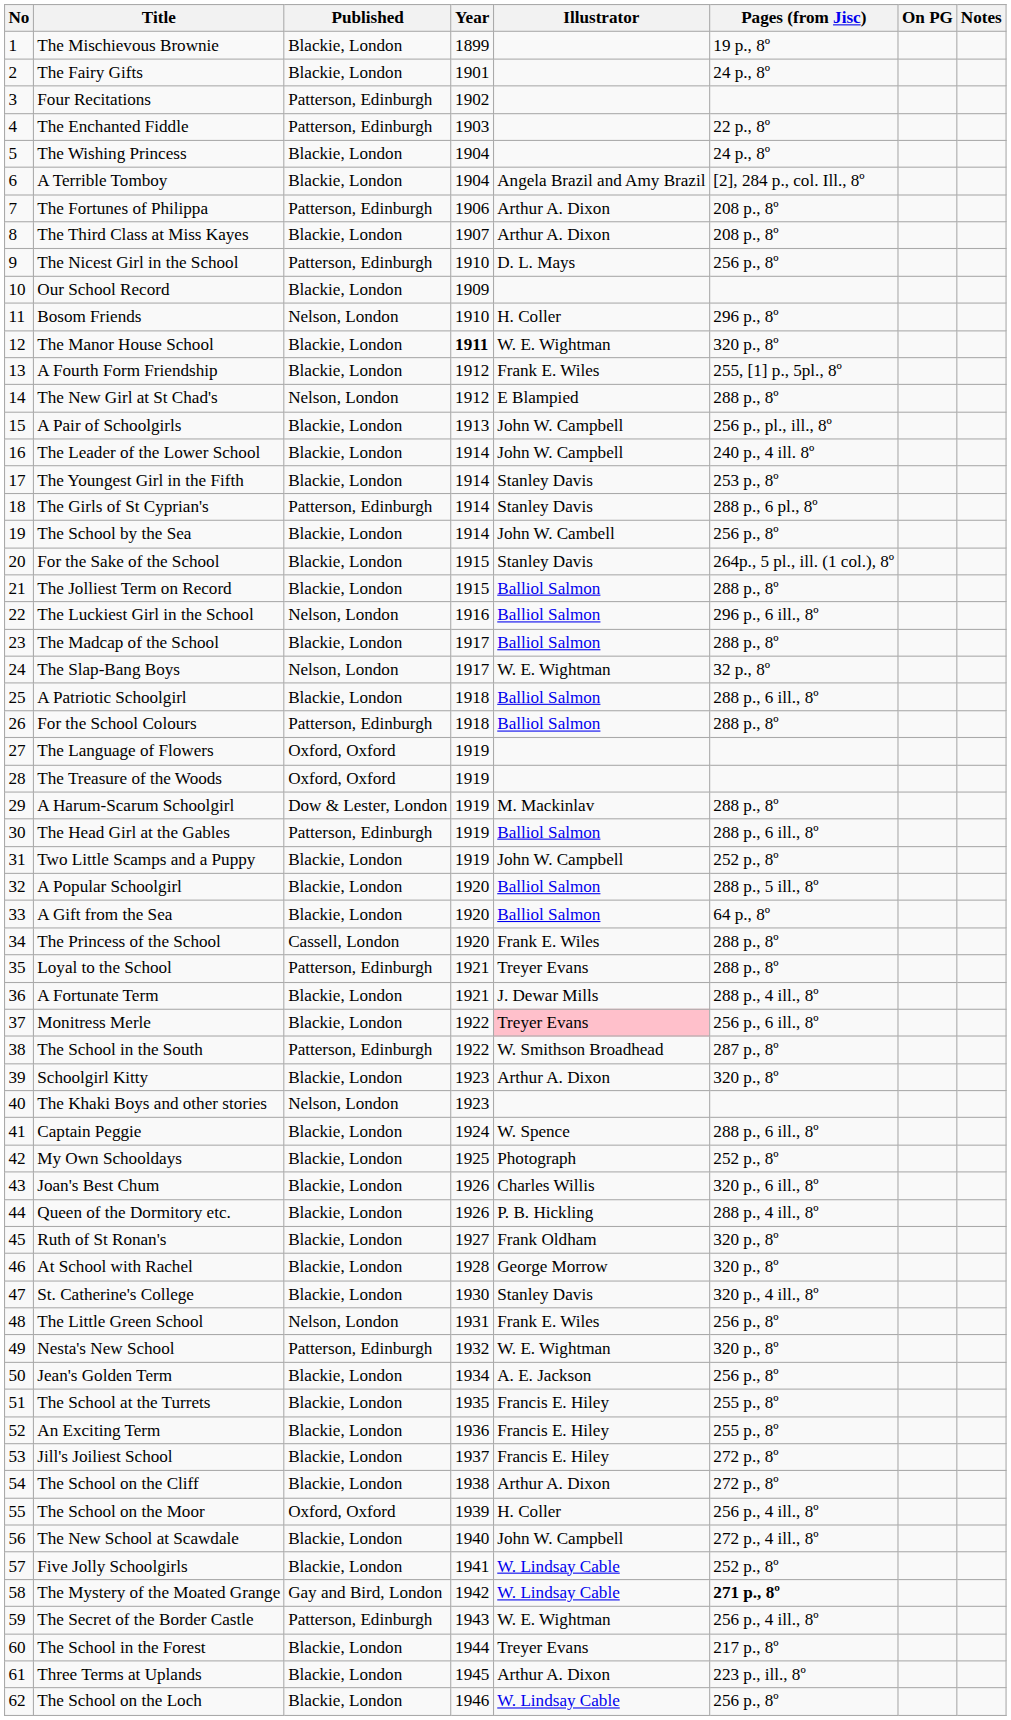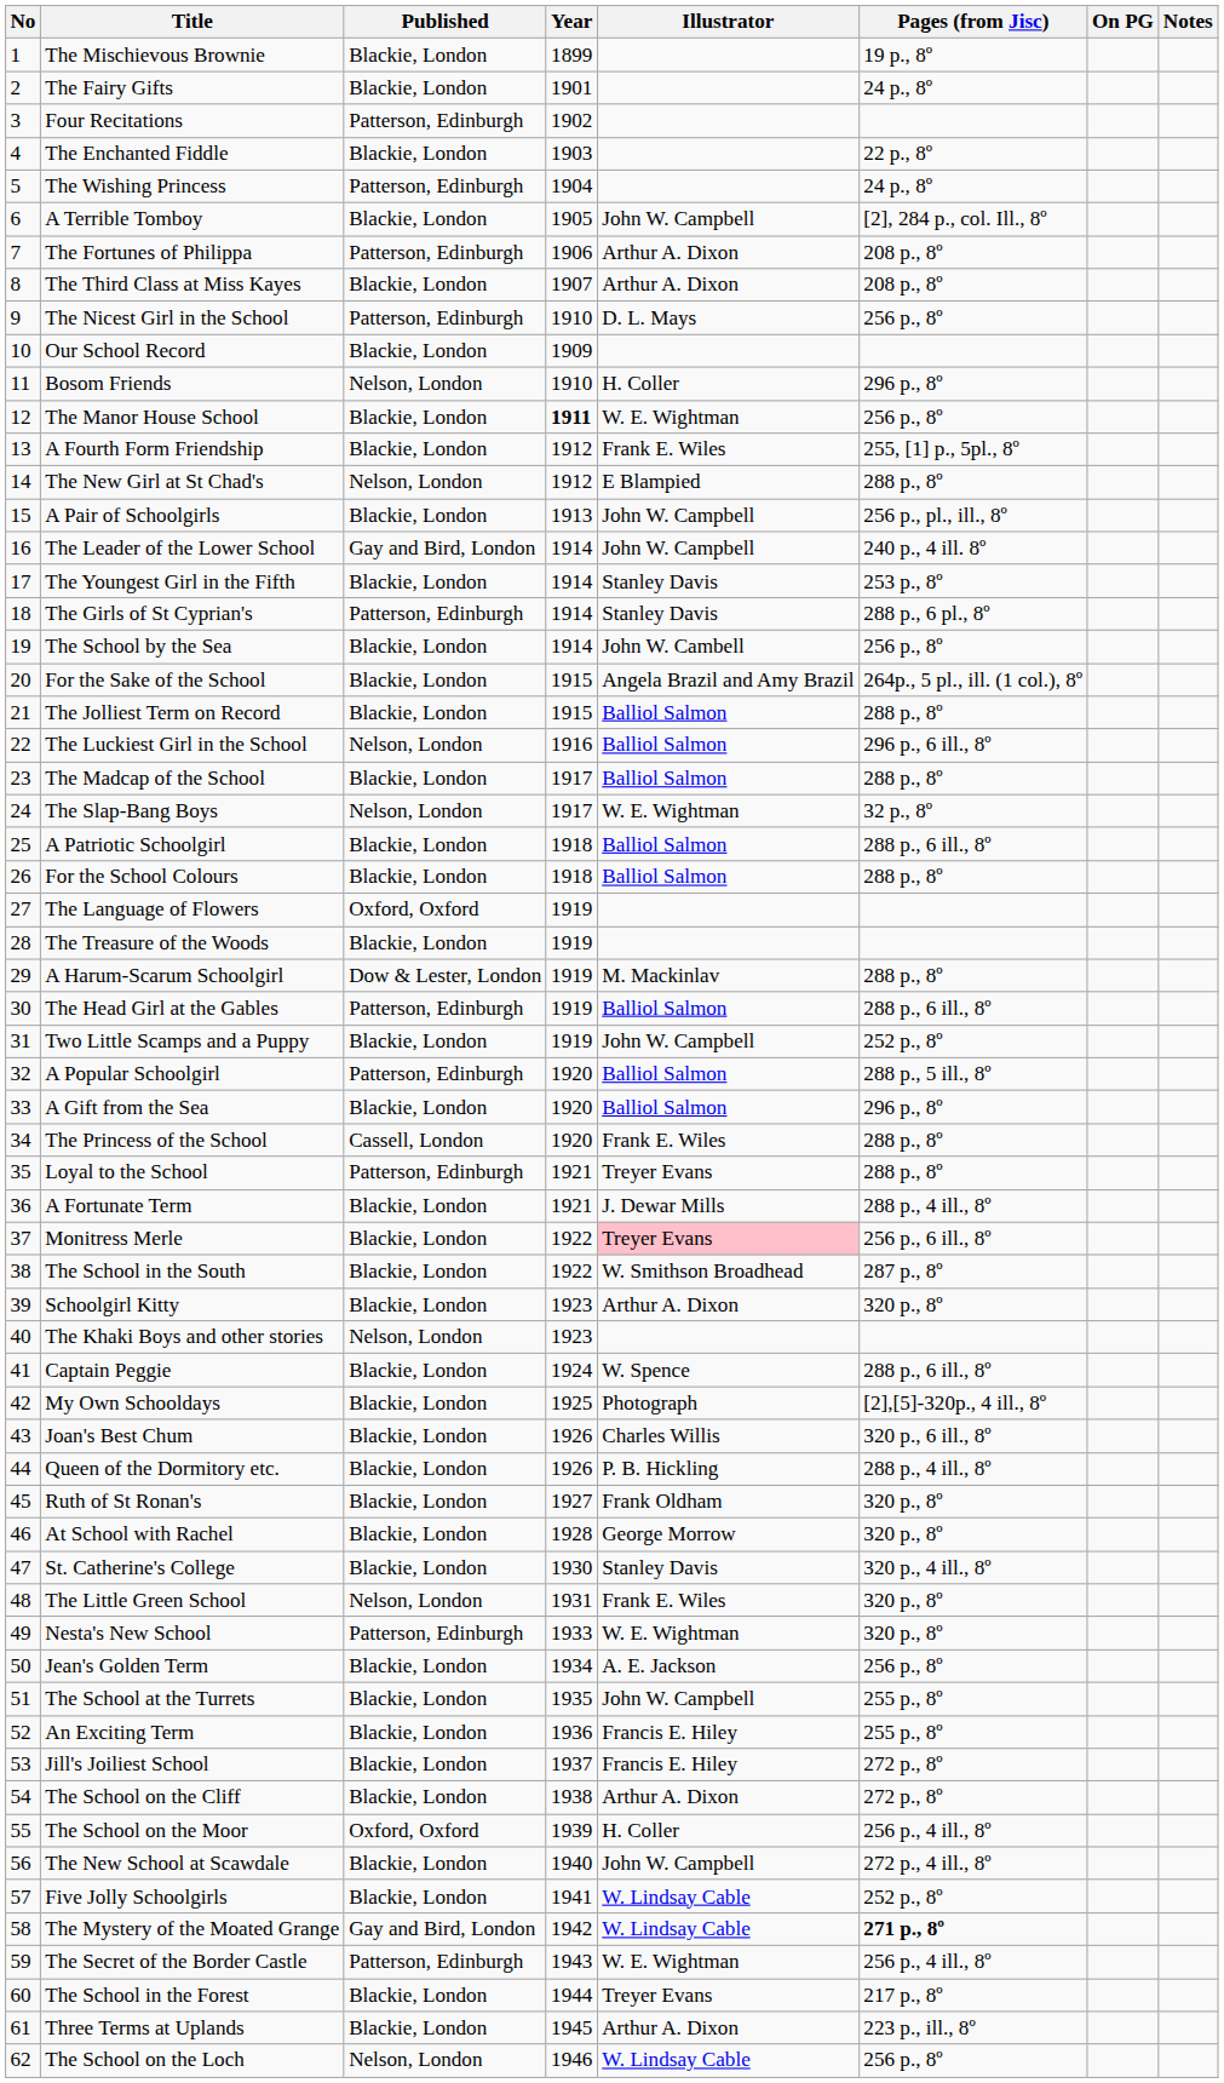The Enchanted Fiddle | Published: Patterson, Edinburgh -> Blackie, London
The Wishing Princess | Published: Blackie, London -> Patterson, Edinburgh
A Terrible Tomboy | Year: 1904 -> 1905
A Terrible Tomboy | Illustrator: Angela Brazil and Amy Brazil -> John W. Campbell
The Manor House School | Pages (from Jisc): 320 p., 8º -> 256 p., 8º
The Leader of the Lower School | Published: Blackie, London -> Gay and Bird, London
For the Sake of the School | Illustrator: Stanley Davis -> Angela Brazil and Amy Brazil
For the School Colours | Published: Patterson, Edinburgh -> Blackie, London
The Treasure of the Woods | Published: Oxford, Oxford -> Blackie, London
A Popular Schoolgirl | Published: Blackie, London -> Patterson, Edinburgh
A Gift from the Sea | Pages (from Jisc): 64 p., 8º -> 296 p., 8º
The School in the South | Published: Patterson, Edinburgh -> Blackie, London
My Own Schooldays | Pages (from Jisc): 252 p., 8º -> [2],[5]-320p., 4 ill., 8º
The Little Green School | Pages (from Jisc): 256 p., 8º -> 320 p., 8º
Nesta's New School | Year: 1932 -> 1933
The School at the Turrets | Illustrator: Francis E. Hiley -> John W. Campbell
The School on the Loch | Published: Blackie, London -> Nelson, London
